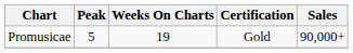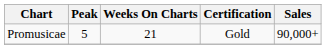Promusicae | Weeks On Charts: 19 -> 21
